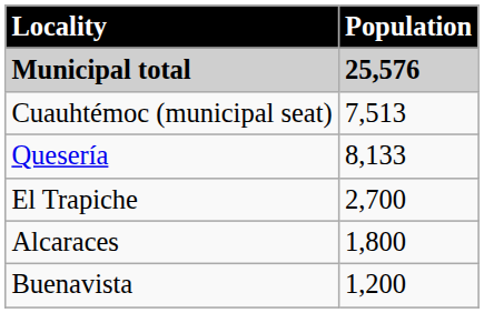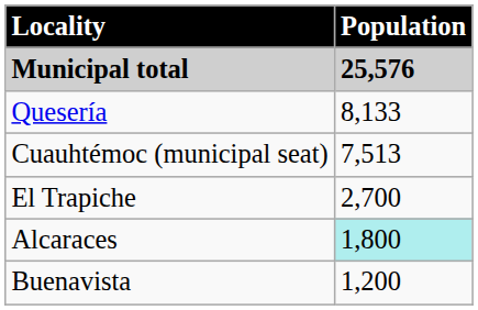rows swapped: Cuauhtémoc (municipal seat) <-> Quesería
Alcaraces | Population: no background -> paleturquoise background
